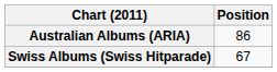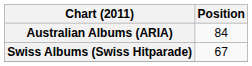Australian Albums (ARIA) | Position: 86 -> 84
